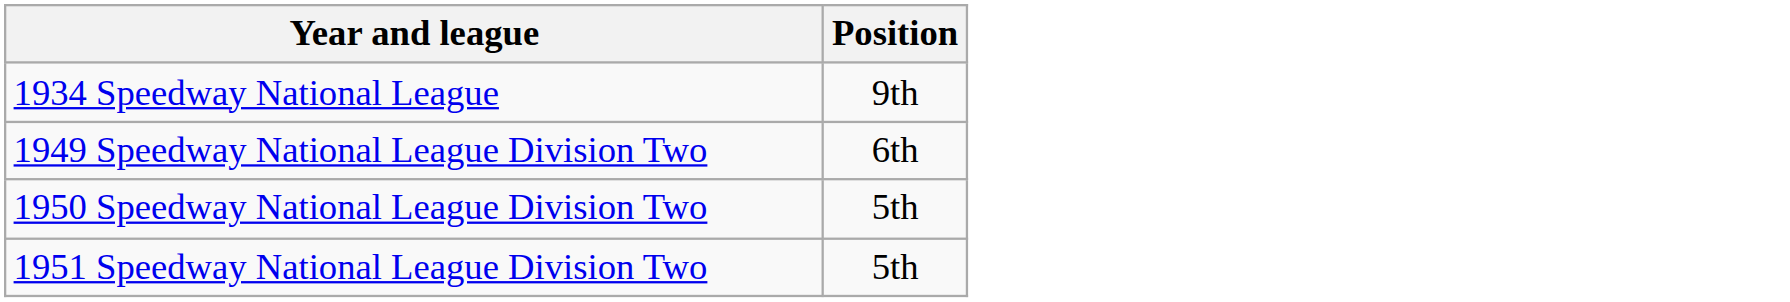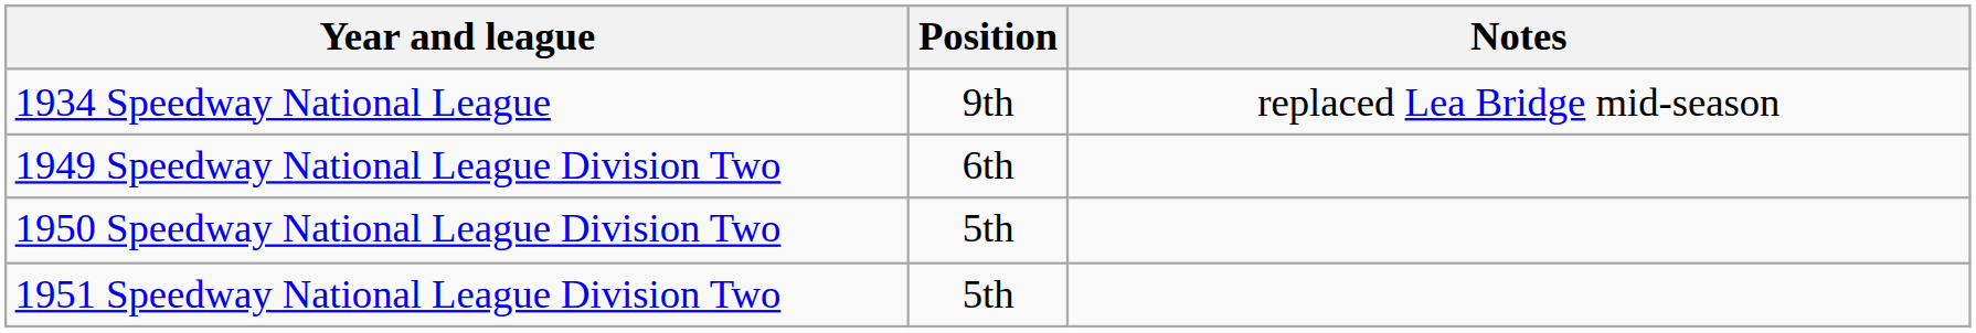+ column: Notes | replaced Lea Bridge mid-season
